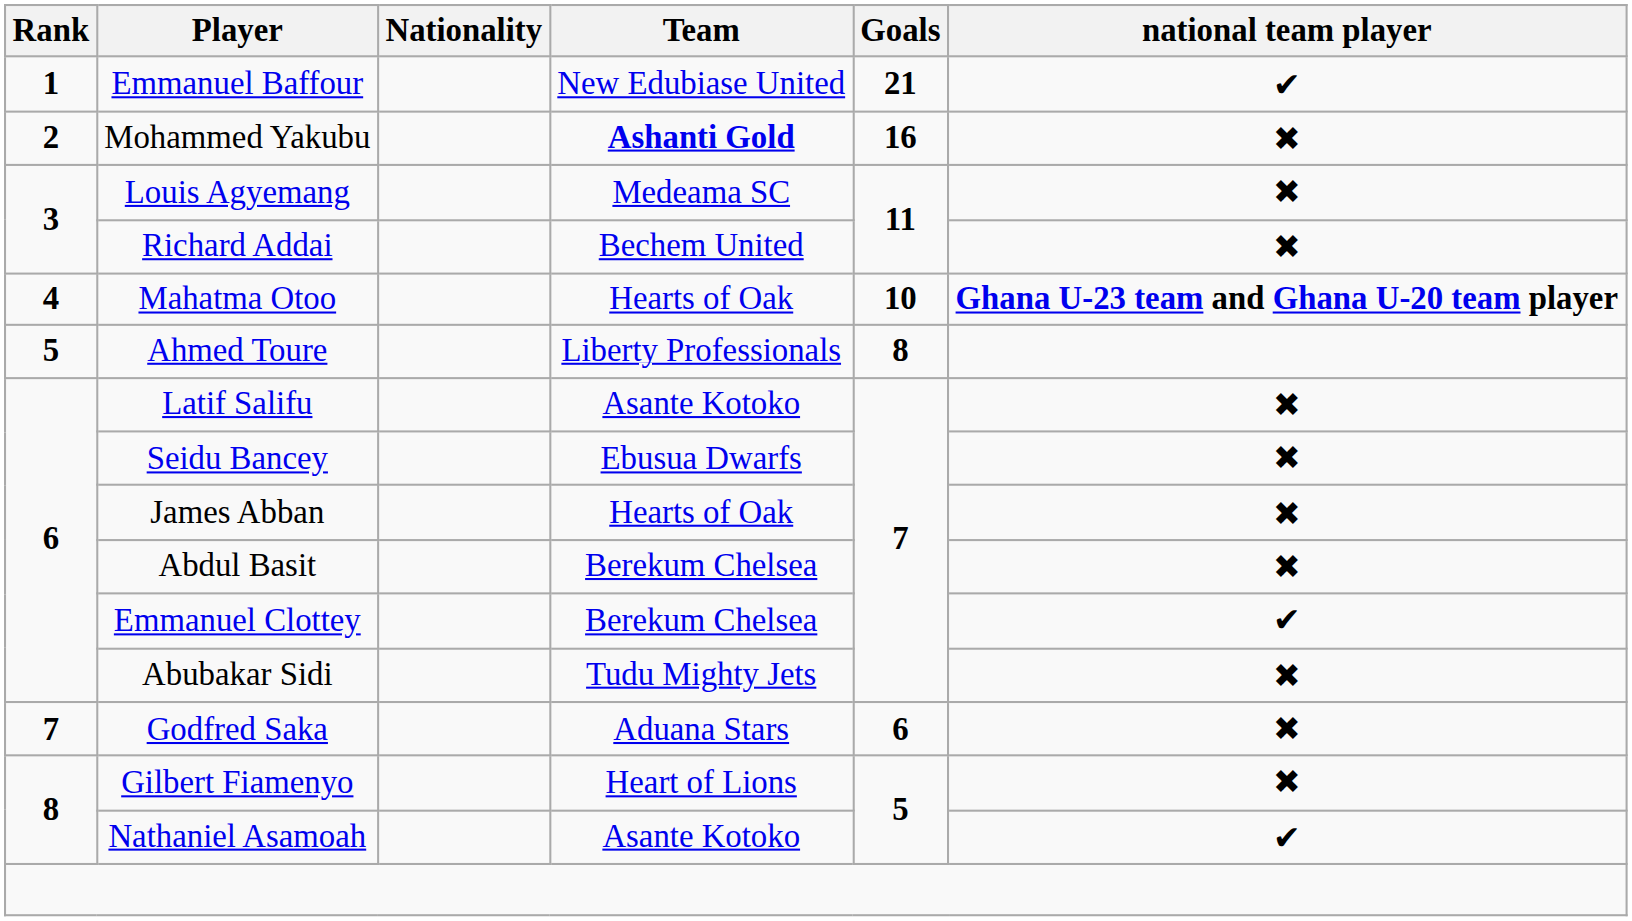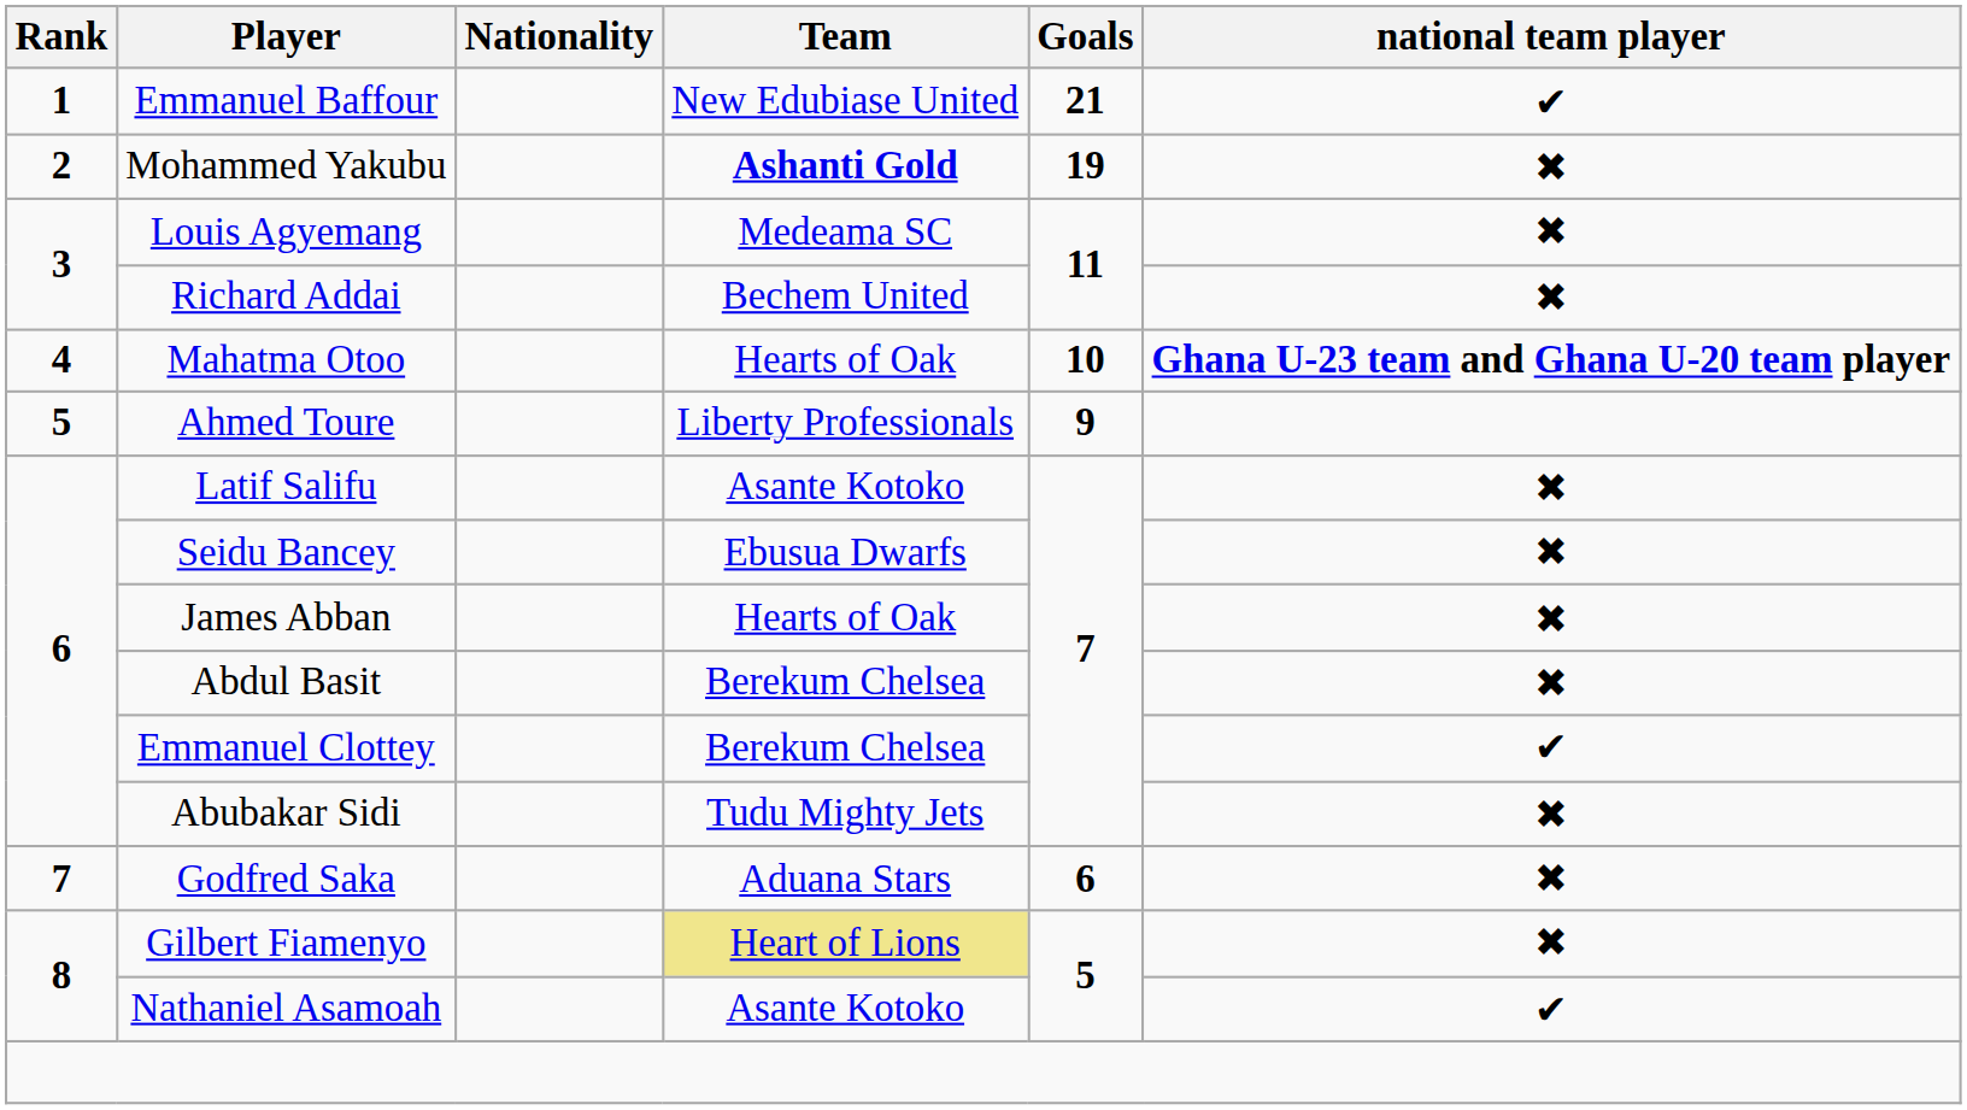Mohammed Yakubu | Goals: 16 -> 19
Ahmed Toure | Goals: 8 -> 9
Gilbert Fiamenyo | Team: no background -> khaki background
